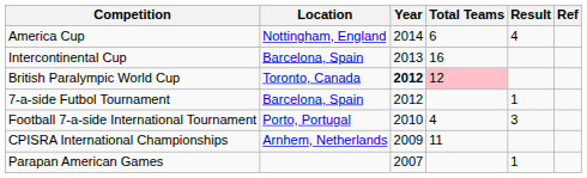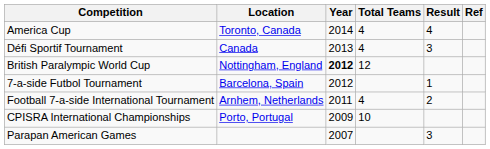America Cup | Location: Nottingham, England -> Toronto, Canada
America Cup | Total Teams: 6 -> 4
- row: Intercontinental Cup | Barcelona, Spain | 2013 | 16
+ row: Défi Sportif Tournament | Canada | 2013 | 4 | 3
British Paralympic World Cup | Location: Toronto, Canada -> Nottingham, England
British Paralympic World Cup | Total Teams: pink background -> no background
Football 7-a-side International Tournament | Location: Porto, Portugal -> Arnhem, Netherlands
Football 7-a-side International Tournament | Year: 2010 -> 2011
Football 7-a-side International Tournament | Result: 3 -> 2
CPISRA International Championships | Location: Arnhem, Netherlands -> Porto, Portugal
CPISRA International Championships | Total Teams: 11 -> 10
Parapan American Games | Result: 1 -> 3
